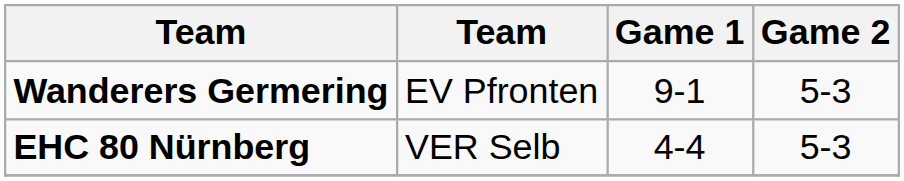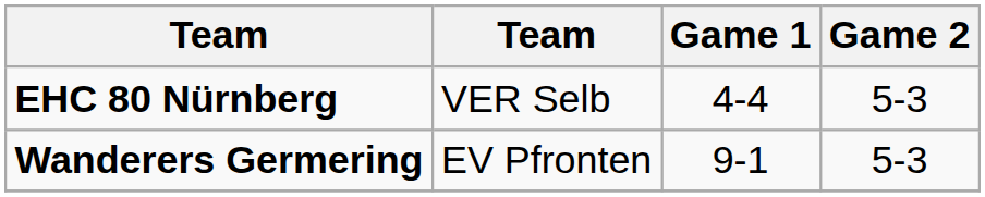rows swapped: EHC 80 Nürnberg <-> Wanderers Germering
